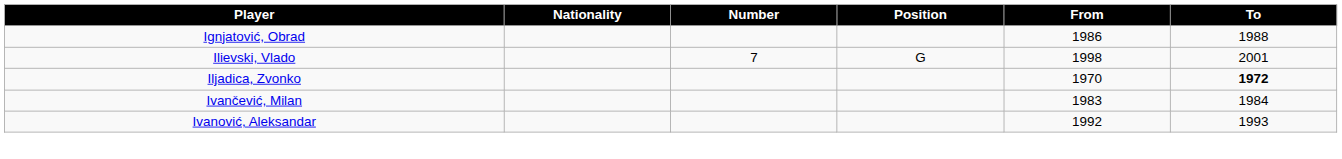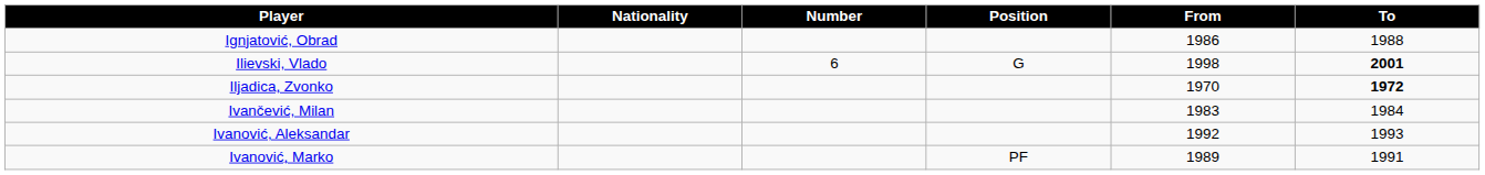Ilievski, Vlado | Number: 7 -> 6
Ilievski, Vlado | To: normal -> bold
+ row: Ivanović, Marko | PF | 1989 | 1991
